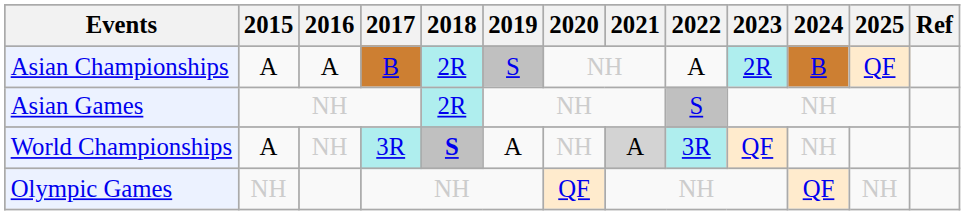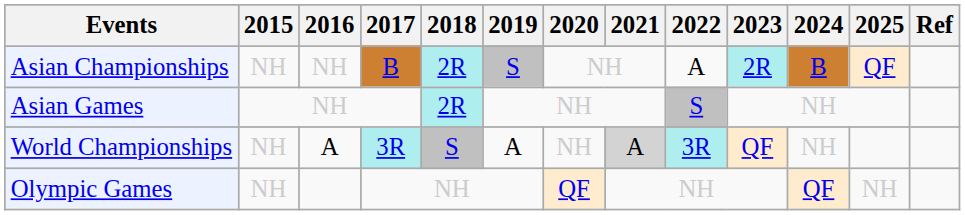Asian Championships | 2015: A -> NH
Asian Championships | 2016: A -> NH
World Championships | 2015: A -> NH
World Championships | 2016: NH -> A
World Championships | 2018: bold -> normal
